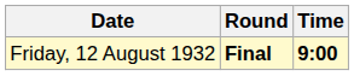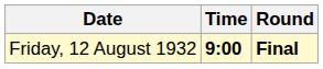columns swapped: Time <-> Round
